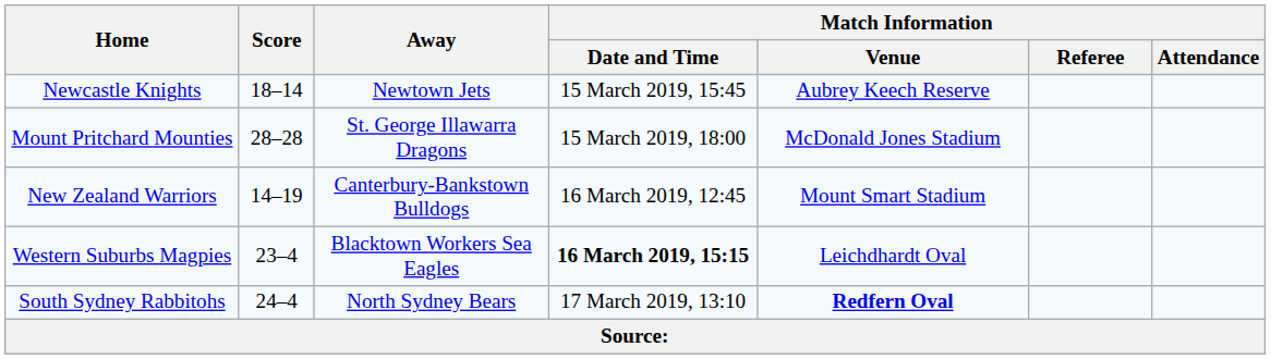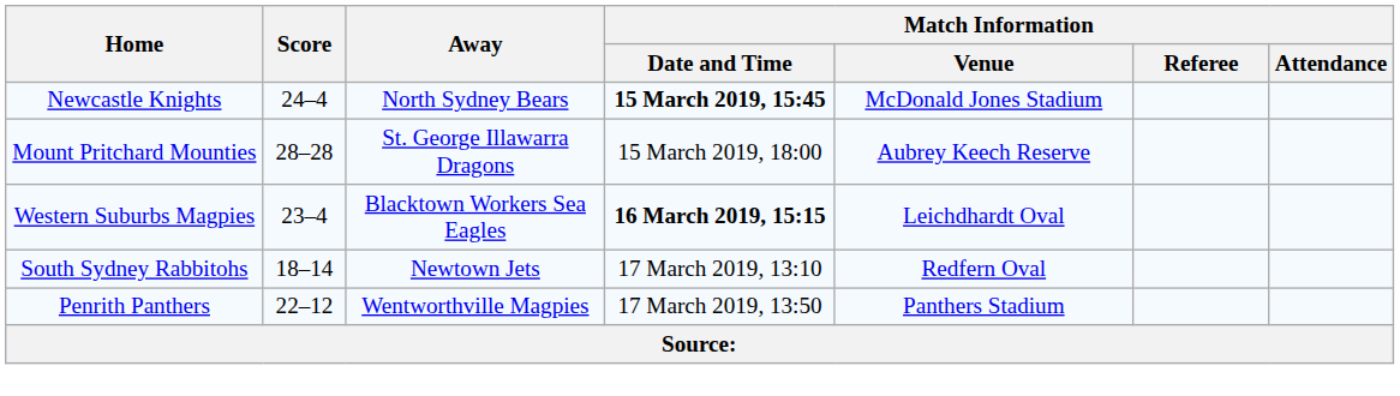Newcastle Knights | Score: 18–14 -> 24–4
Newcastle Knights | Away: Newtown Jets -> North Sydney Bears
Newcastle Knights | Match Information / Date and Time: normal -> bold
Newcastle Knights | Match Information / Venue: Aubrey Keech Reserve -> McDonald Jones Stadium
Mount Pritchard Mounties | Match Information / Venue: McDonald Jones Stadium -> Aubrey Keech Reserve
- row: New Zealand Warriors | 14–19 | Canterbury-Bankstown Bulldogs | 16 March 2019, 12:45 | Mount Smart Stadium
South Sydney Rabbitohs | Score: 24–4 -> 18–14
South Sydney Rabbitohs | Away: North Sydney Bears -> Newtown Jets
South Sydney Rabbitohs | Match Information / Venue: bold -> normal
+ row: Penrith Panthers | 22–12 | Wentworthville Magpies | 17 March 2019, 13:50 | Panthers Stadium
